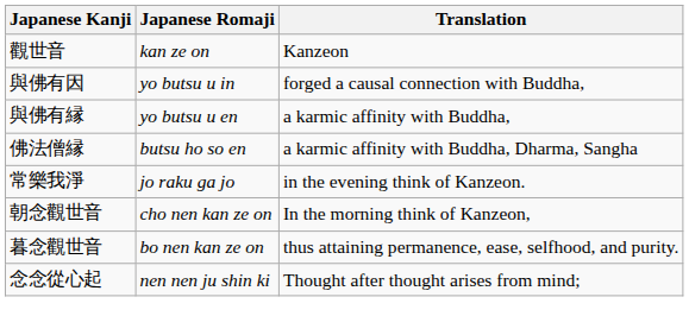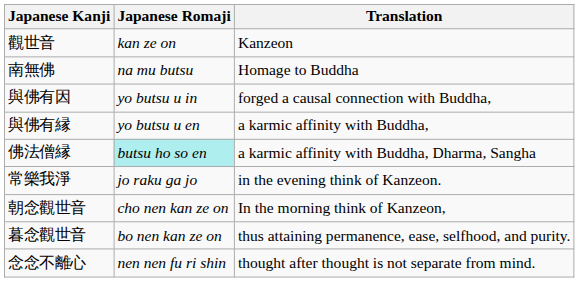+ row: 南無佛 | na mu butsu | Homage to Buddha
佛法僧縁 | Japanese Romaji: no background -> paleturquoise background
- row: 念念從心起 | nen nen ju shin ki | Thought after thought arises from mind;
+ row: 念念不離心 | nen nen fu ri shin | thought after thought is not separate from mind.
